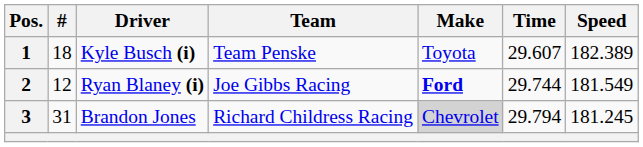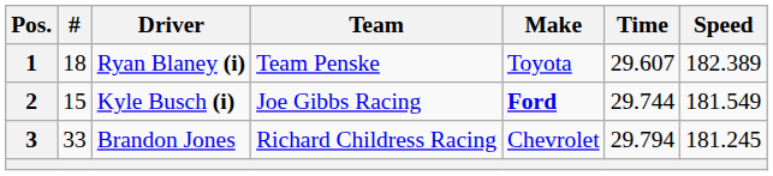1 | Driver: Kyle Busch (i) -> Ryan Blaney (i)
2 | #: 12 -> 15
2 | Driver: Ryan Blaney (i) -> Kyle Busch (i)
3 | #: 31 -> 33
3 | Make: lightgrey background -> no background
